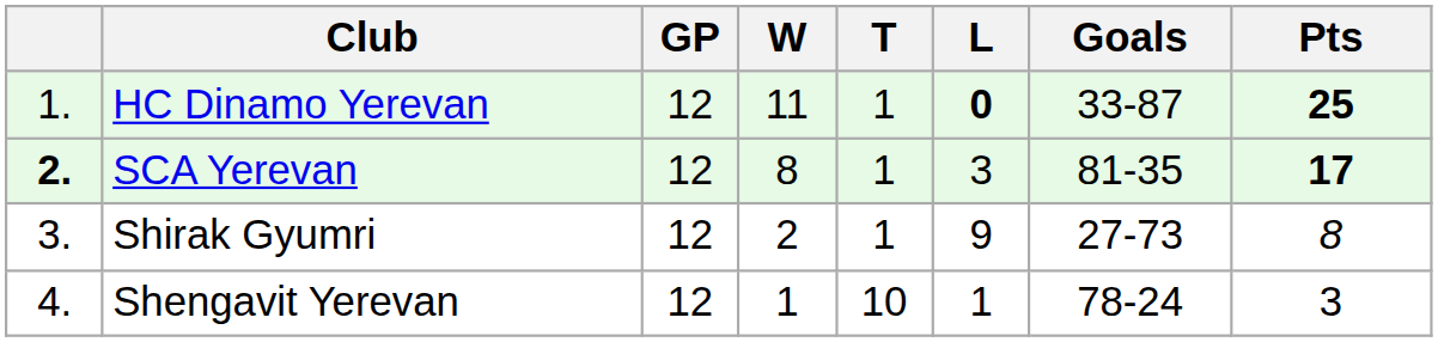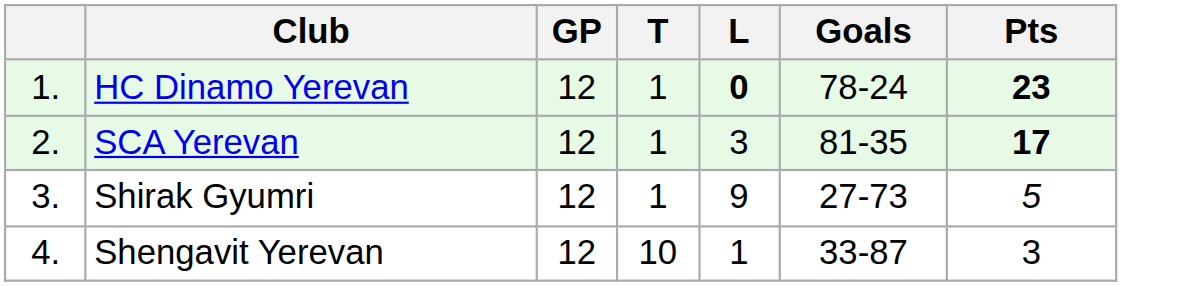- column: W | 11 | 8 | 2 | 1
HC Dinamo Yerevan | Goals: 33-87 -> 78-24
HC Dinamo Yerevan | Pts: 25 -> 23
SCA Yerevan | column 1: bold -> normal
Shirak Gyumri | Pts: 8 -> 5
Shengavit Yerevan | Goals: 78-24 -> 33-87
